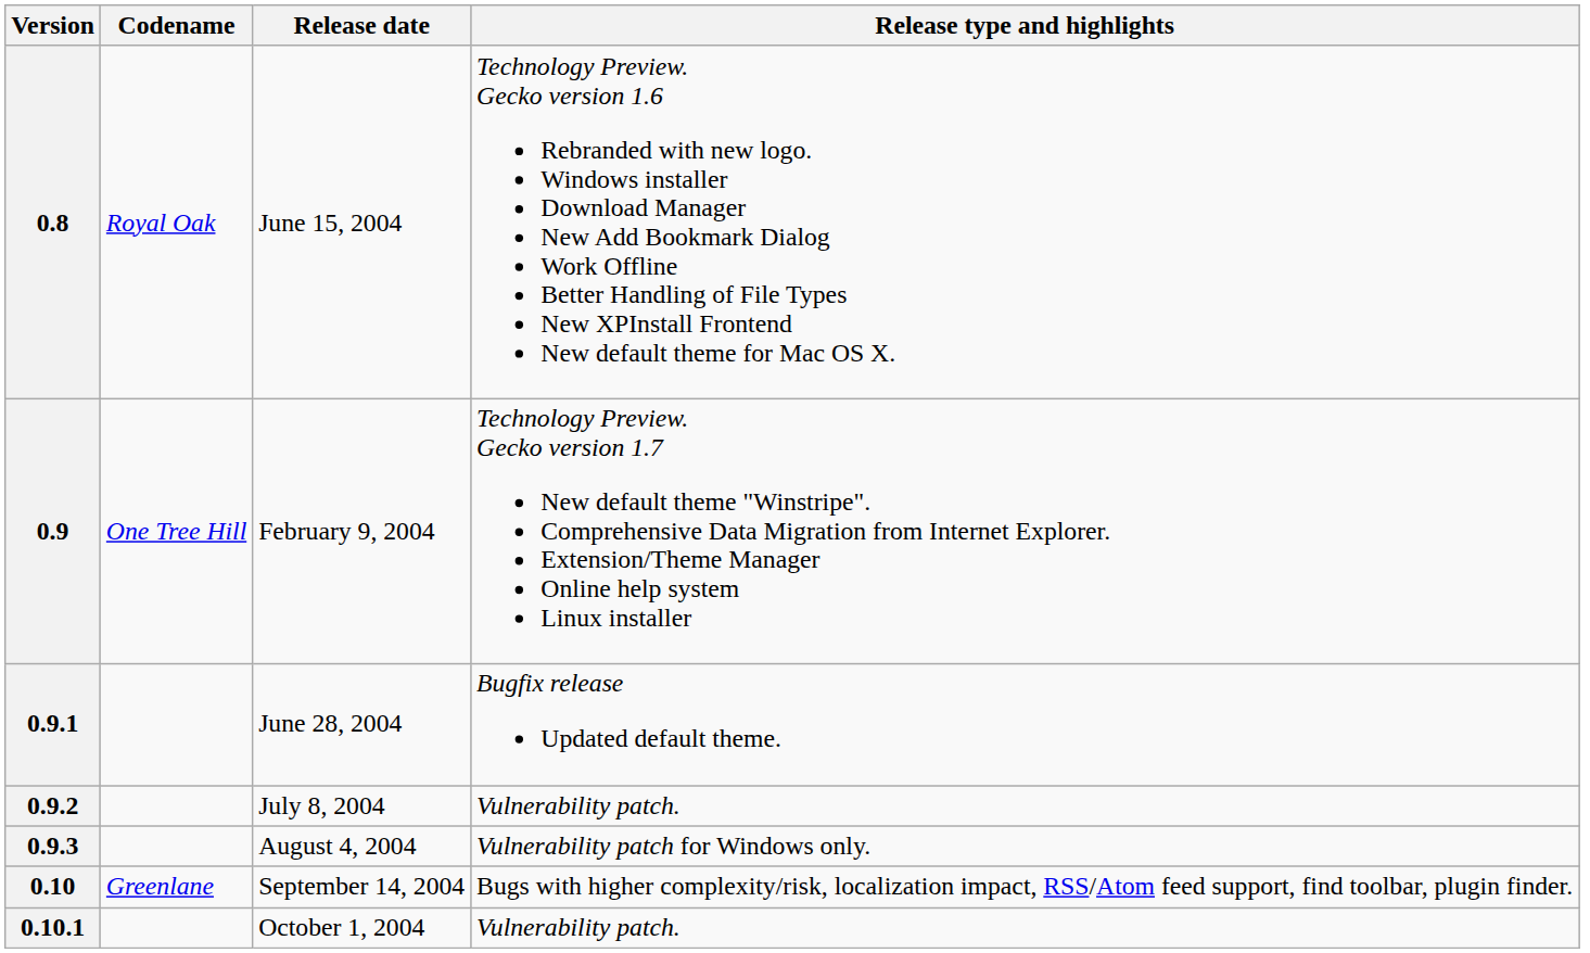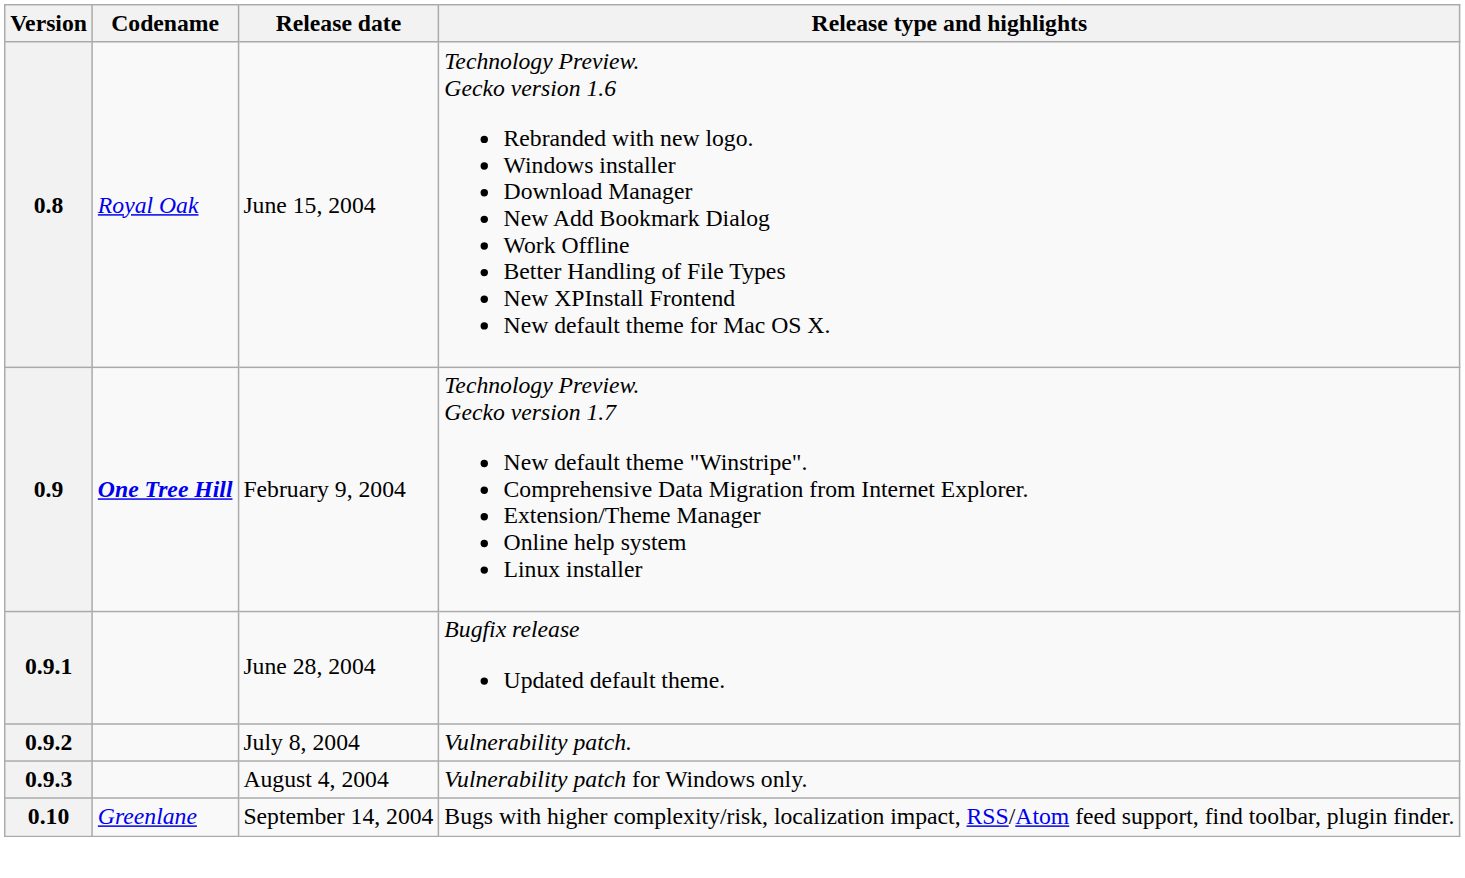0.9 | Codename: normal -> bold
- row: 0.10.1 | October 1, 2004 | Vulnerability patch.
